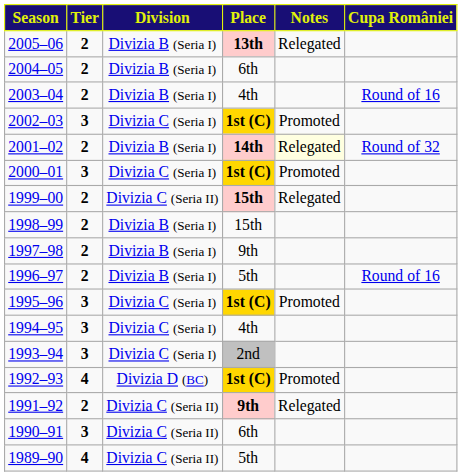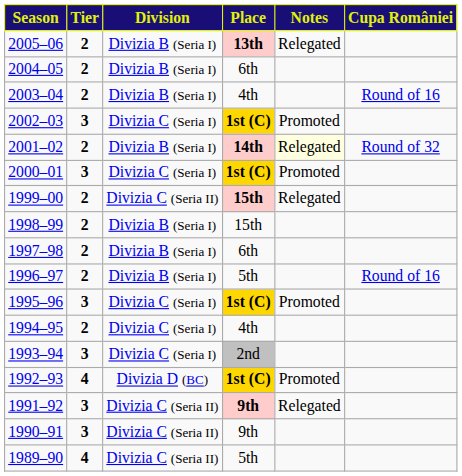1997–98 | Place: 9th -> 6th
1994–95 | Tier: 3 -> 2
1991–92 | Tier: 2 -> 3
1990–91 | Place: 6th -> 9th
